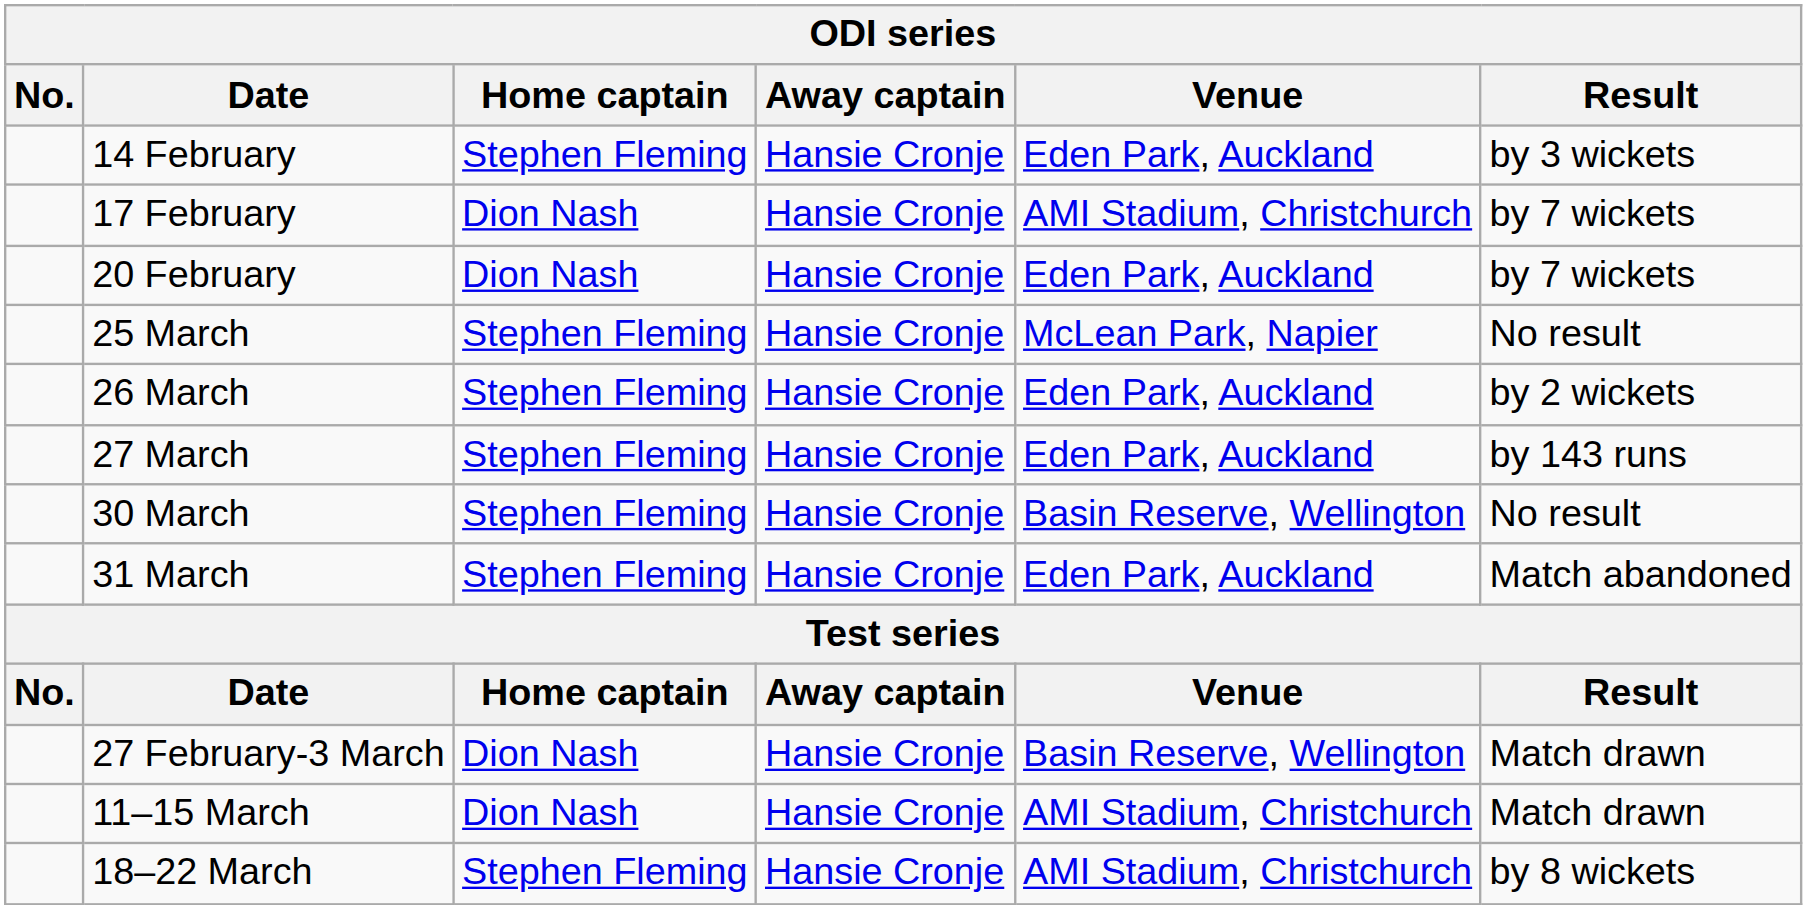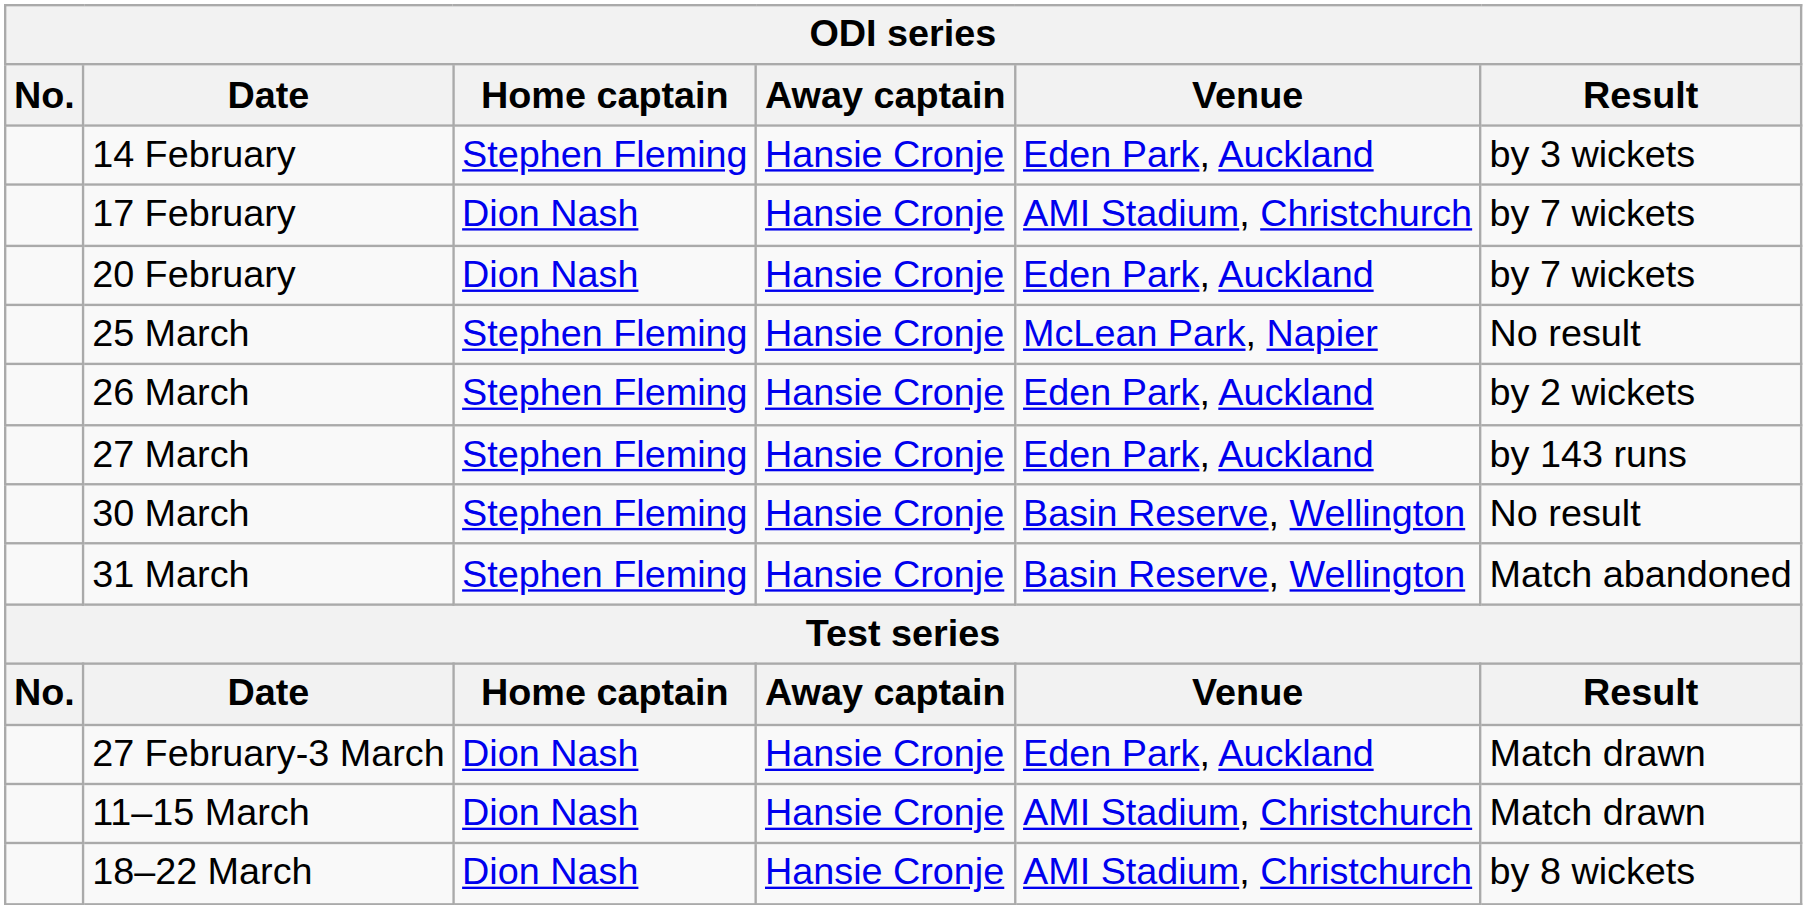31 March | Venue: Eden Park, Auckland -> Basin Reserve, Wellington
27 February-3 March | Venue: Basin Reserve, Wellington -> Eden Park, Auckland
18–22 March | Home captain: Stephen Fleming -> Dion Nash
